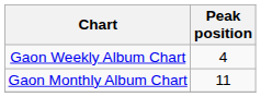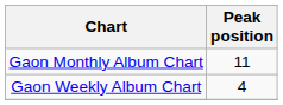rows swapped: Gaon Weekly Album Chart <-> Gaon Monthly Album Chart
